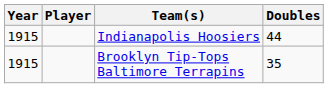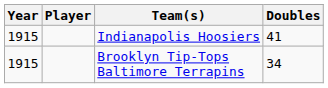Indianapolis Hoosiers | Doubles: 44 -> 41
Brooklyn Tip-Tops Baltimore Terrapins | Doubles: 35 -> 34
